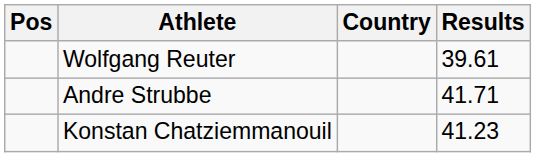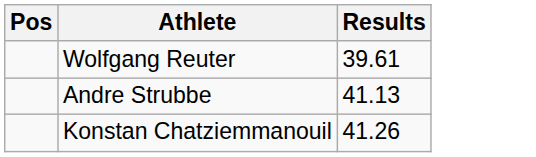- column: Country
Andre Strubbe | Results: 41.71 -> 41.13
Konstan Chatziemmanouil | Results: 41.23 -> 41.26
